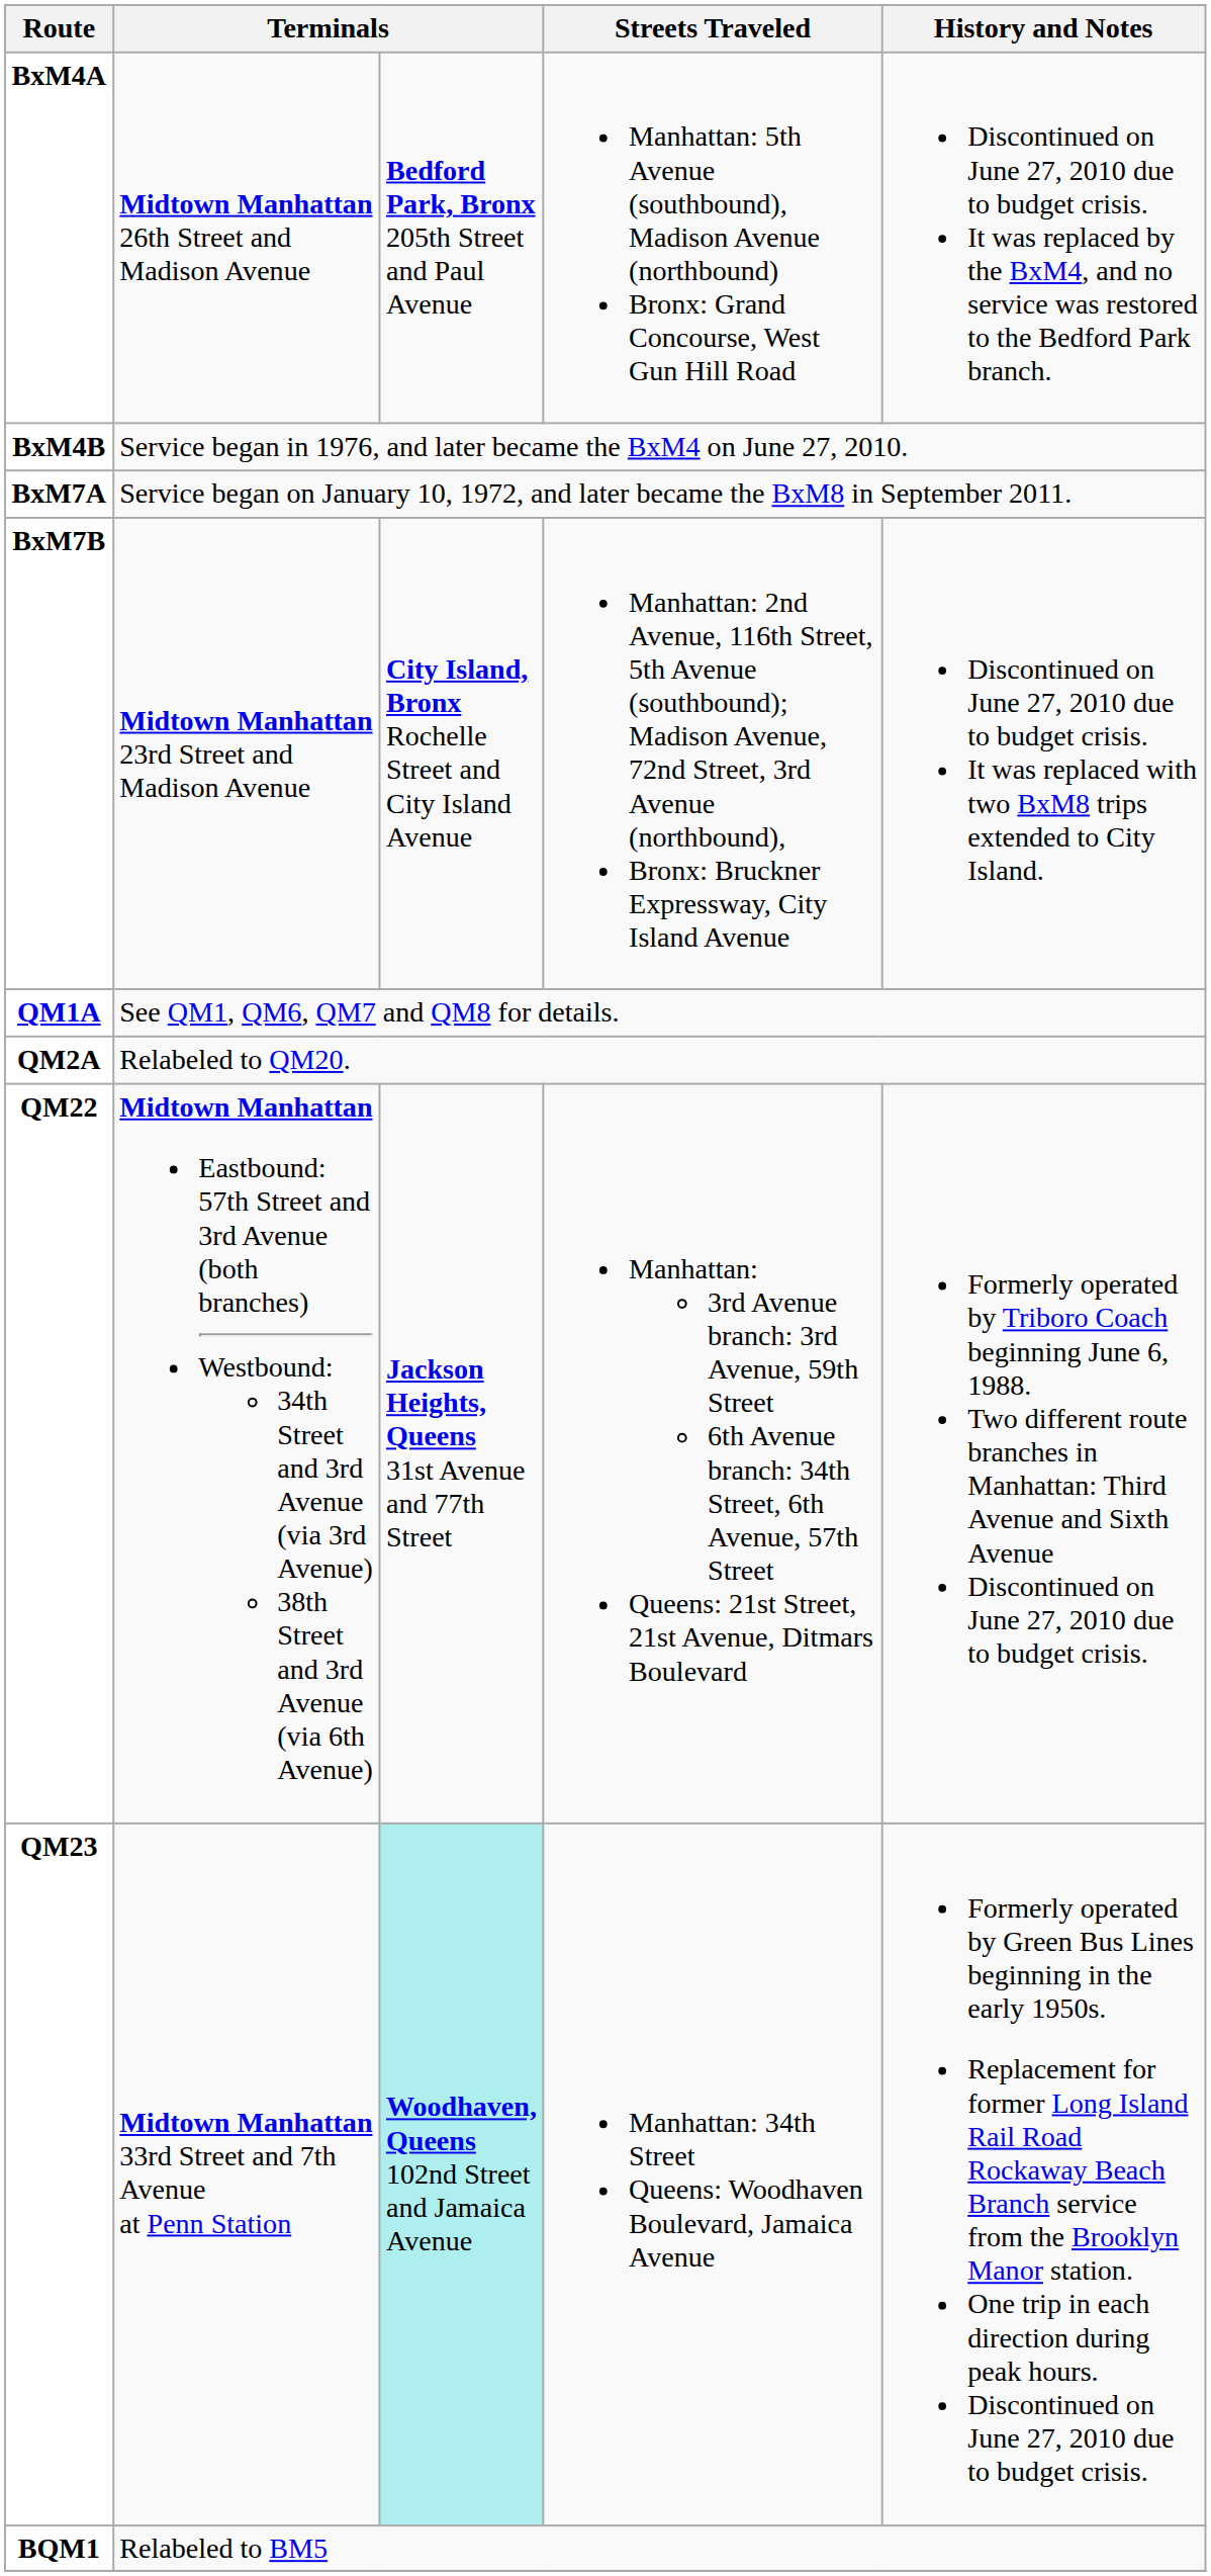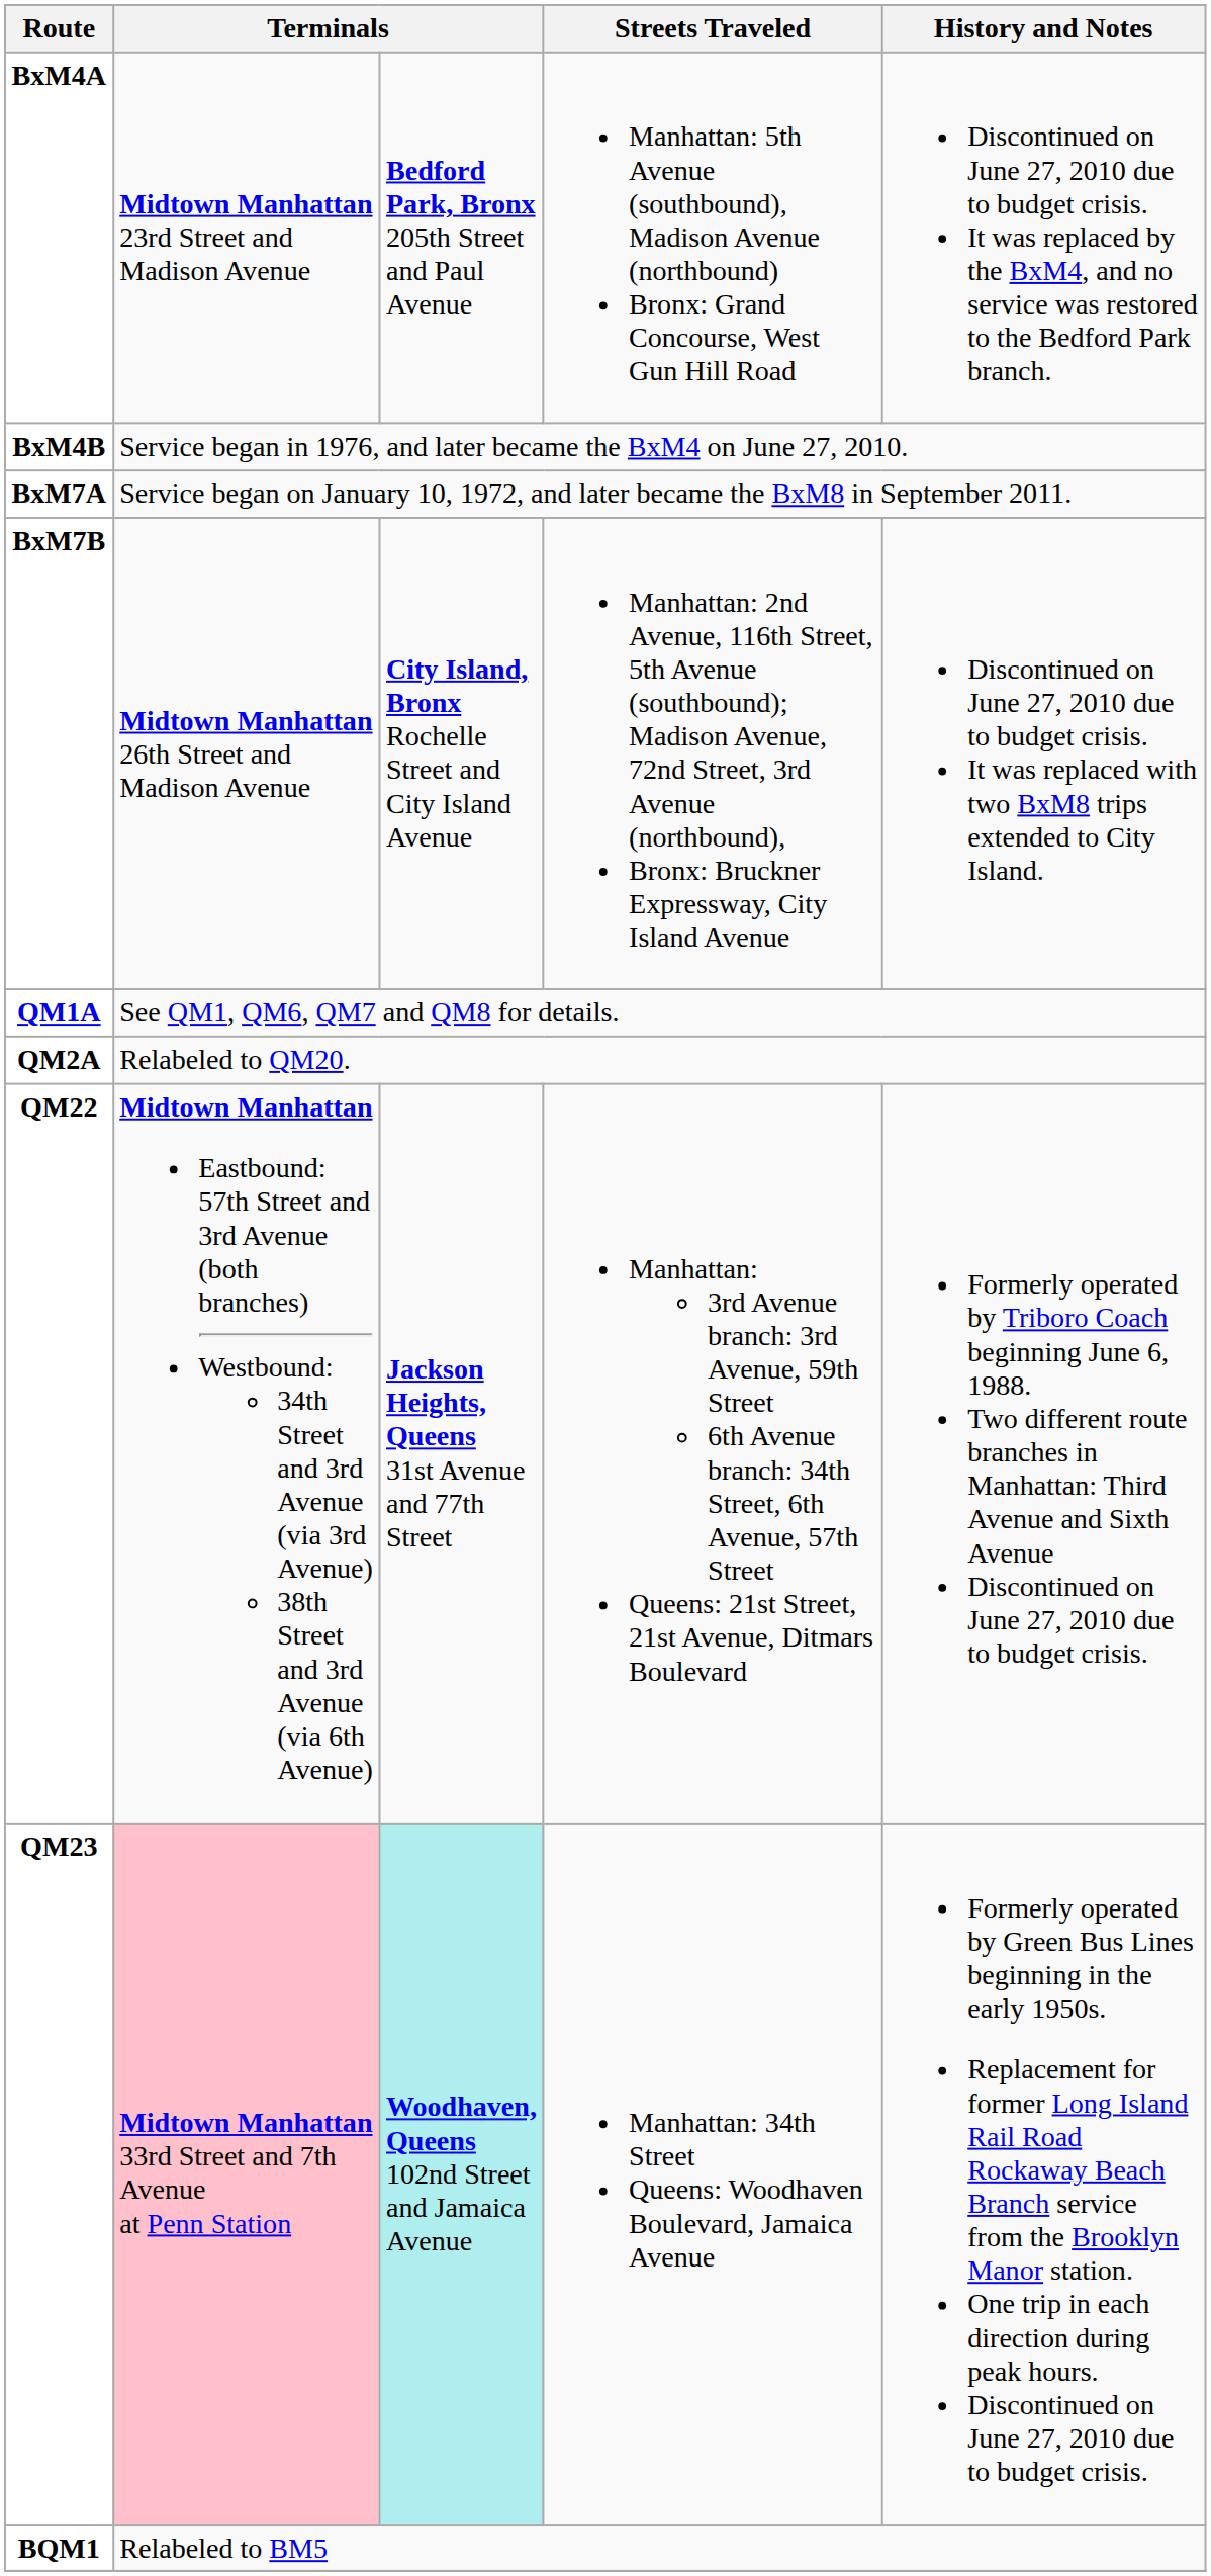BxM4A | column 2: Midtown Manhattan 26th Street and Madison Avenue -> Midtown Manhattan 23rd Street and Madison Avenue
BxM7B | column 2: Midtown Manhattan 23rd Street and Madison Avenue -> Midtown Manhattan 26th Street and Madison Avenue
QM23 | column 2: no background -> pink background
